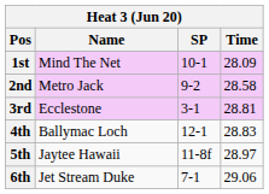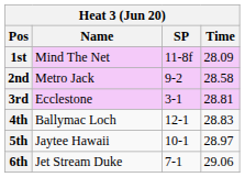1st | SP: 10-1 -> 11-8f
5th | SP: 11-8f -> 10-1
